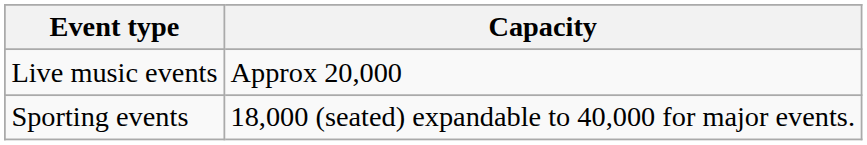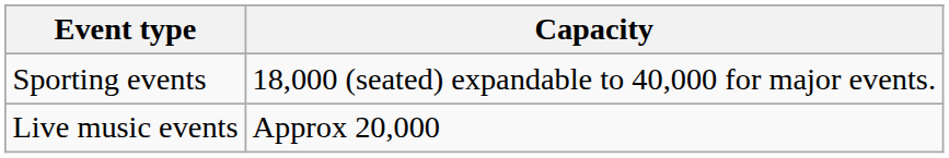rows swapped: Sporting events <-> Live music events
